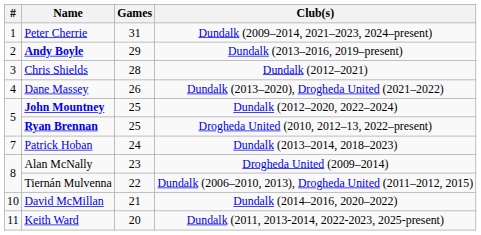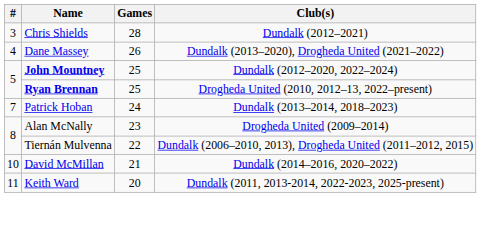- row: 1 | Peter Cherrie | 31 | Dundalk (2009–2014, 2021–2023, 2024–present)
- row: 2 | Andy Boyle | 29 | Dundalk (2013–2016, 2019–present)
